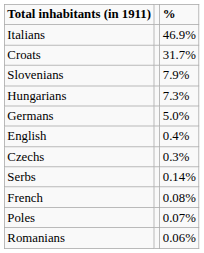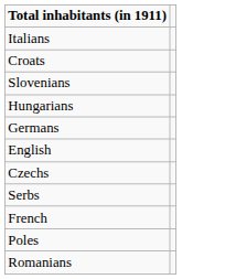- column: % | 46.9% | 31.7% | 7.9% | 7.3% | 5.0% | 0.4% | 0.3% | 0.14% | 0.08% | 0.07% | 0.06%
